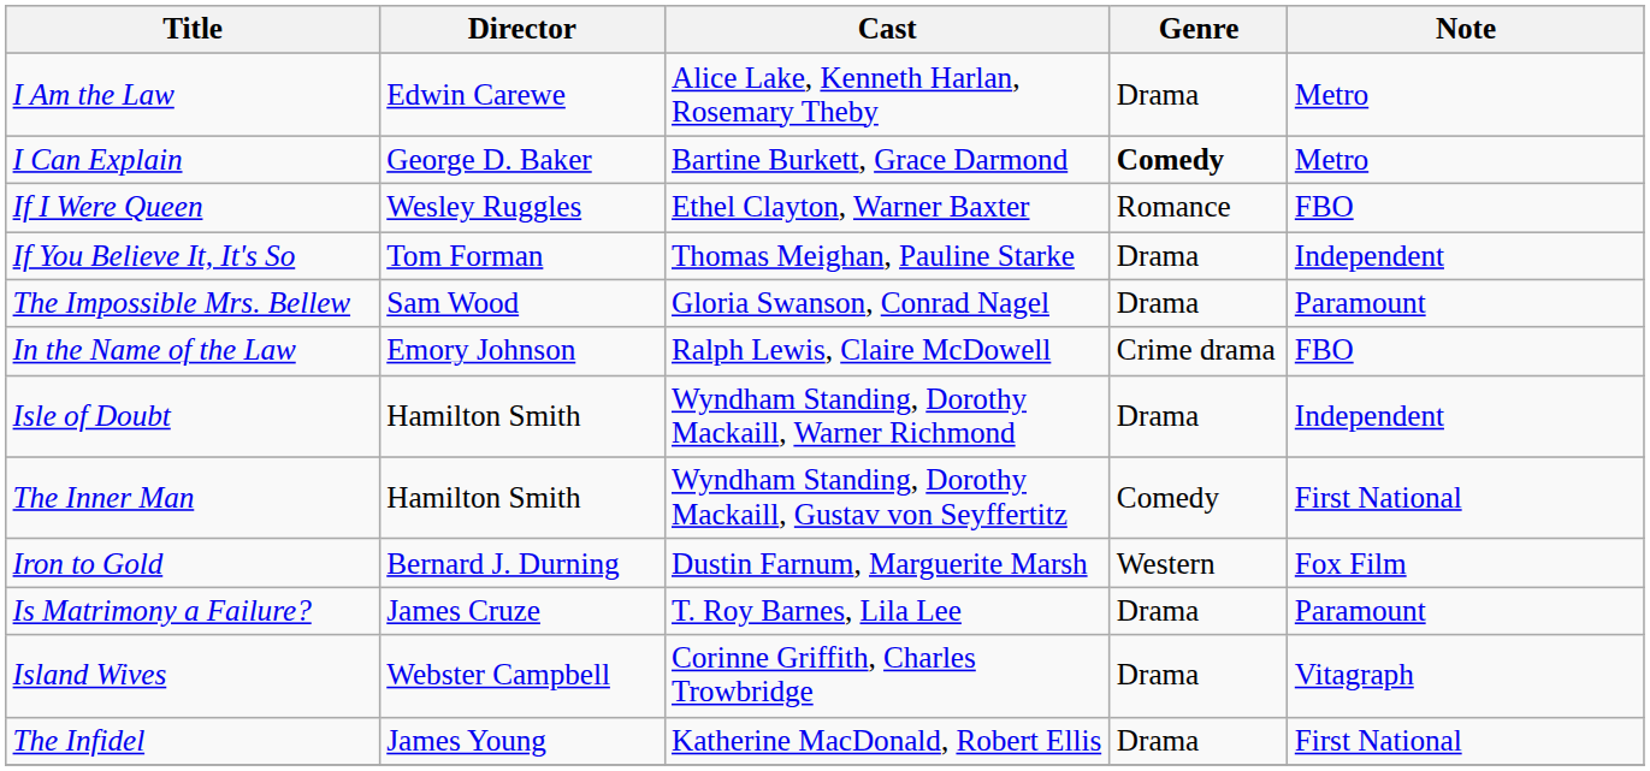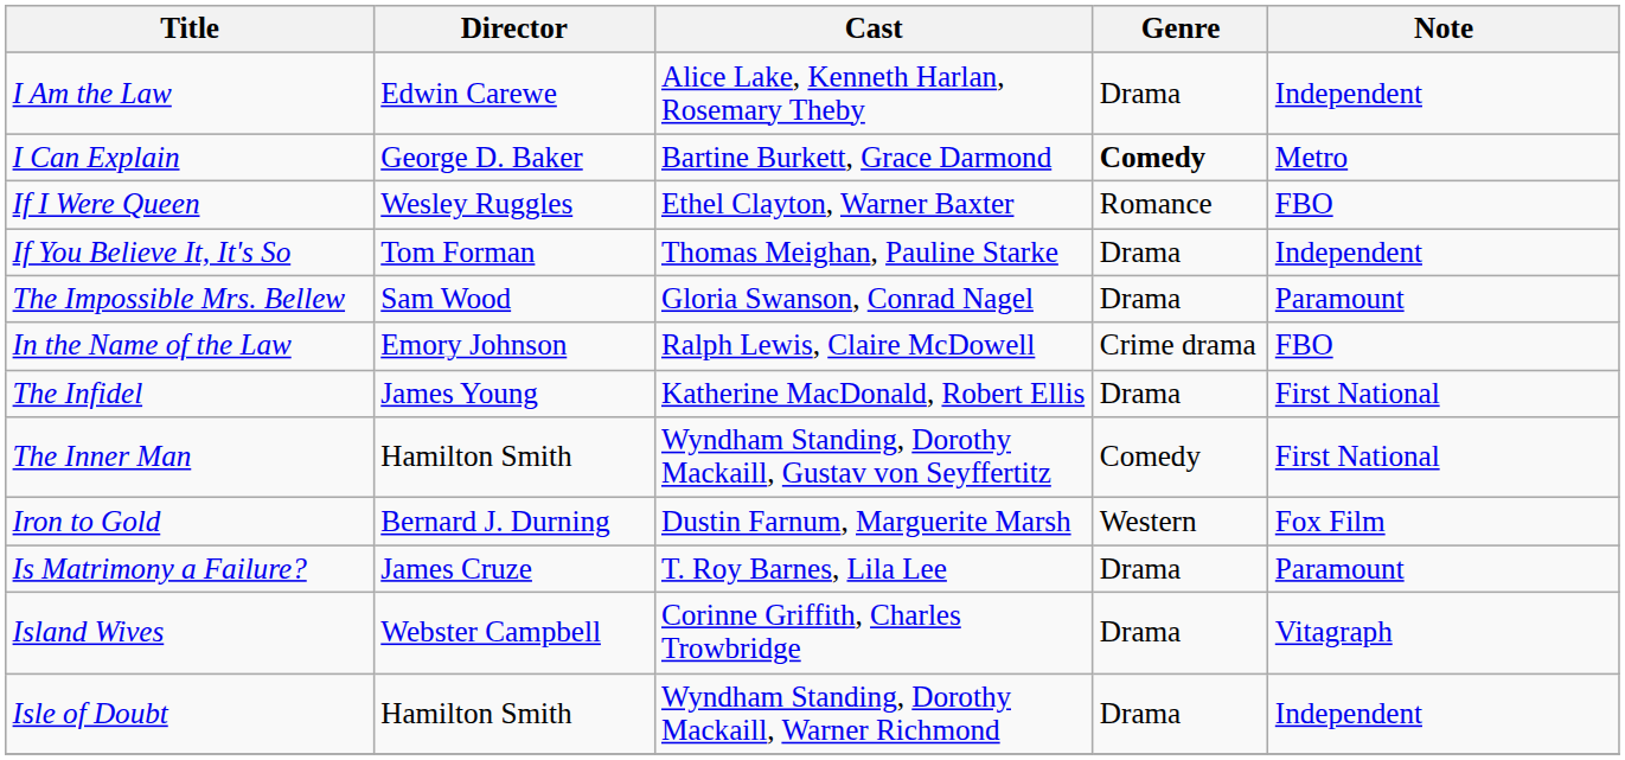I Am the Law | Note: Metro -> Independent
rows swapped: The Infidel <-> Isle of Doubt
